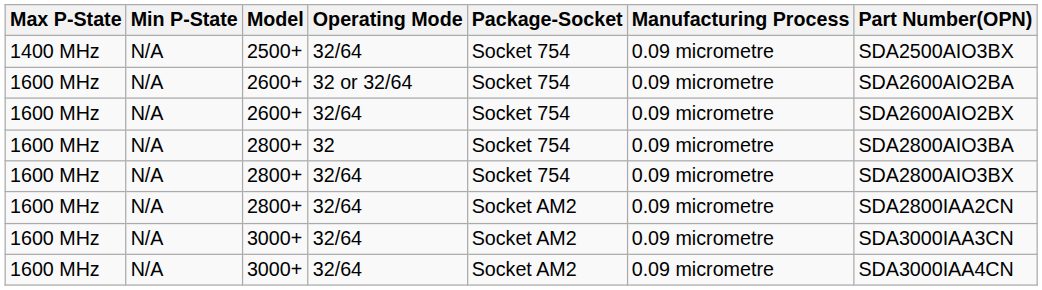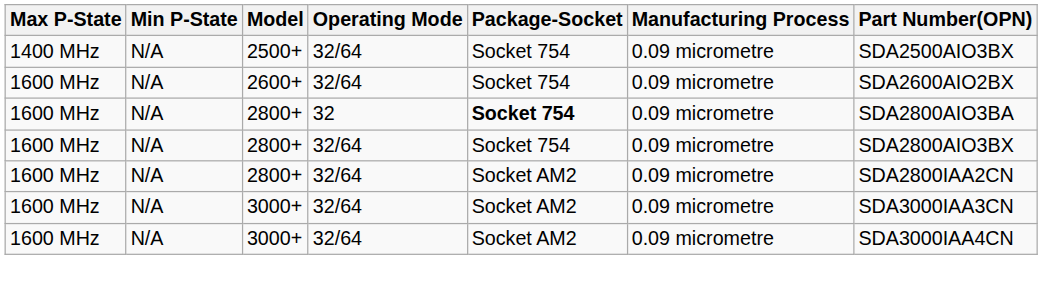- row: 1600 MHz | N/A | 2600+ | 32 or 32/64 | Socket 754 | 0.09 micrometre | SDA2600AIO2BA
2800+ / 32 | Package-Socket: normal -> bold
